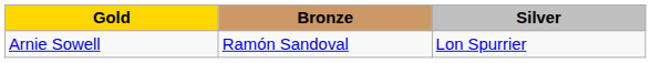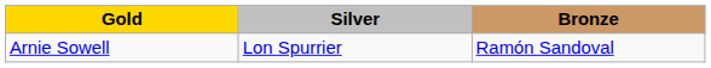columns swapped: Silver <-> Bronze
